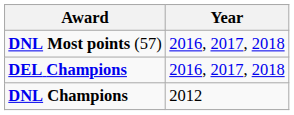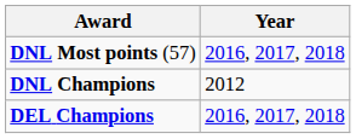rows swapped: DNL Champions <-> DEL Champions
